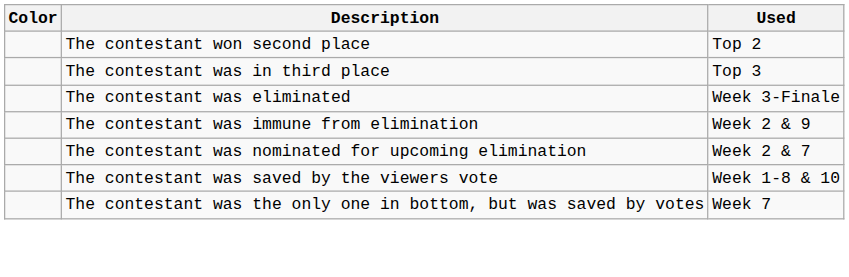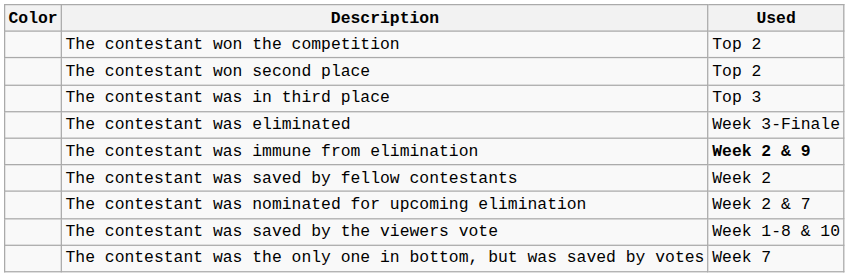+ row: The contestant won the competition | Top 2
The contestant was immune from elimination | Used: normal -> bold
+ row: The contestant was saved by fellow contestants | Week 2
